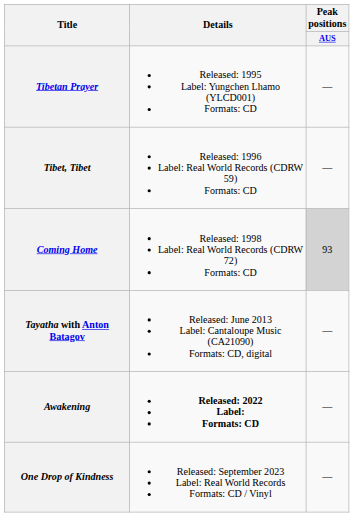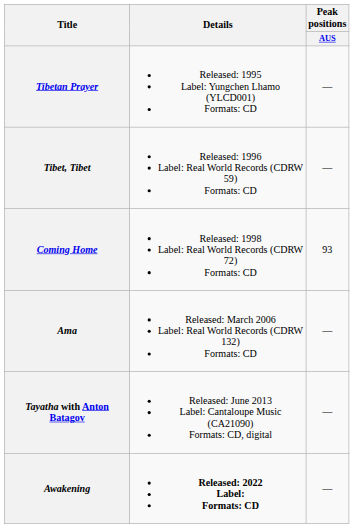Coming Home | Peak positions / AUS: lightgrey background -> no background
+ row: Ama | Released: March 2006 Label: Real World Records (CDRW 132) Formats: CD | —
- row: One Drop of Kindness | Released: September 2023 Label: Real World Records Formats: CD / Vinyl | —
